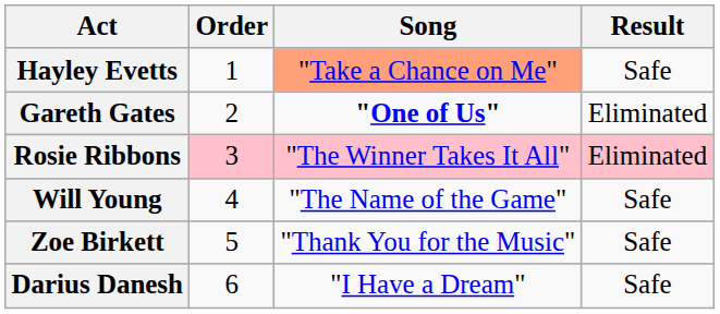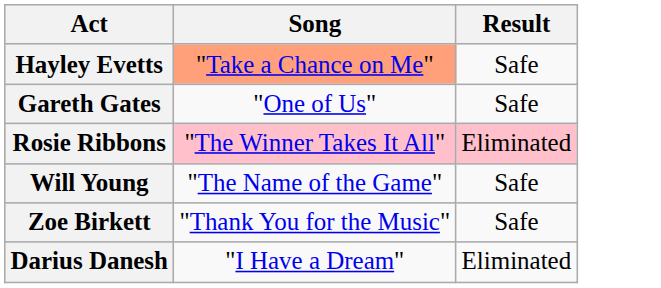- column: Order | 1 | 2 | 3 | 4 | 5 | 6
Gareth Gates | Song: bold -> normal
Gareth Gates | Result: Eliminated -> Safe
Darius Danesh | Result: Safe -> Eliminated
